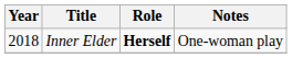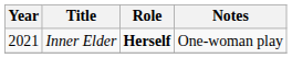Inner Elder | Year: 2018 -> 2021
